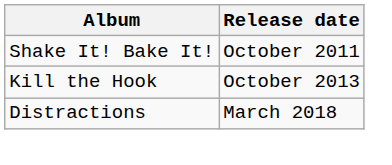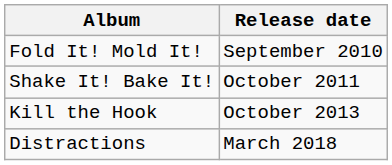+ row: Fold It! Mold It! | September 2010
